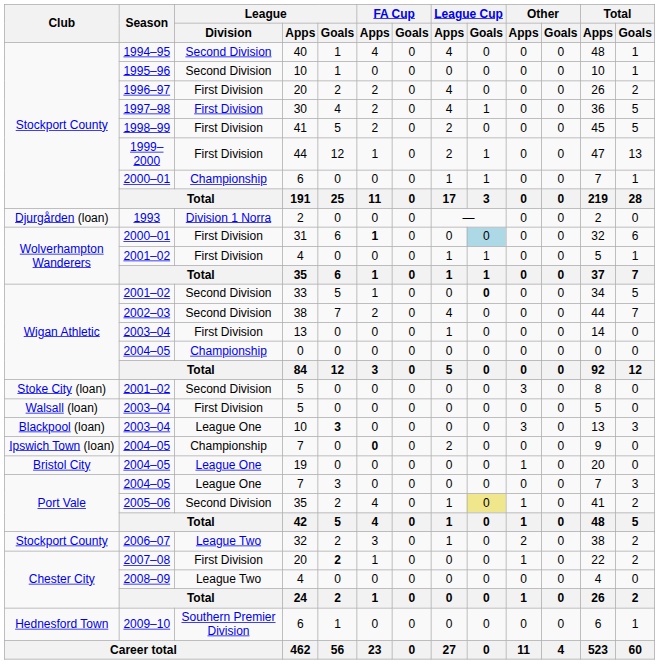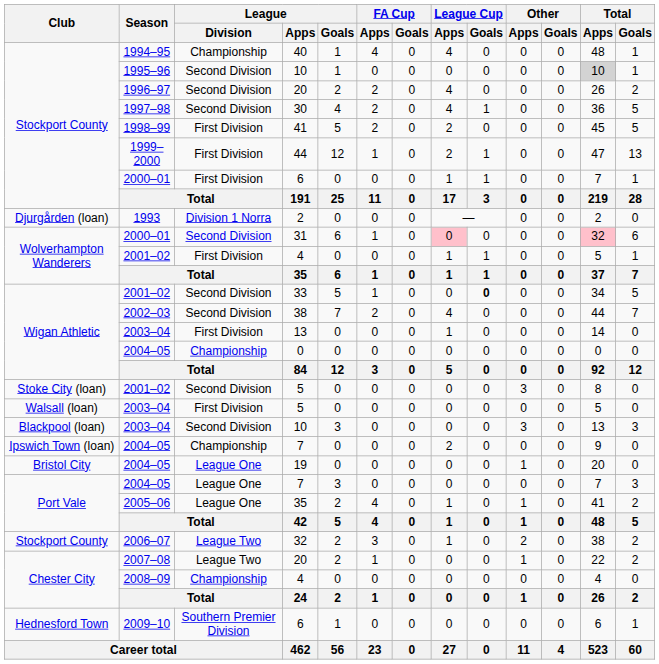40 | League / Division: Second Division -> Championship
Stockport County / 10 | Total / Apps: no background -> lightgrey background
Stockport County / 20 | League / Division: First Division -> Second Division
30 | League / Division: First Division -> Second Division
Stockport County / 6 | League / Division: Championship -> First Division
31 | League / Division: First Division -> Second Division
31 | FA Cup / Apps: bold -> normal
31 | League Cup / Apps: no background -> pink background
31 | League Cup / Goals: lightblue background -> no background
31 | Total / Apps: no background -> pink background
Blackpool (loan) / 10 | League / Division: League One -> Second Division
Blackpool (loan) / 10 | League / Goals: bold -> normal
Ipswich Town (loan) / 7 | FA Cup / Apps: bold -> normal
Port Vale / 35 | League / Division: Second Division -> League One
Port Vale / 35 | League Cup / Goals: khaki background -> no background
Chester City / 20 | League / Division: First Division -> League Two
Chester City / 20 | League / Goals: bold -> normal
Chester City / 4 | League / Division: League Two -> Championship
